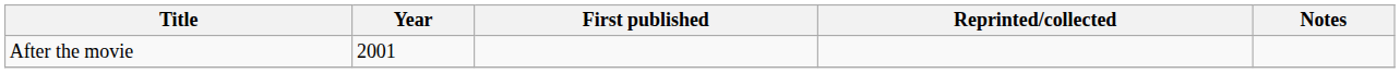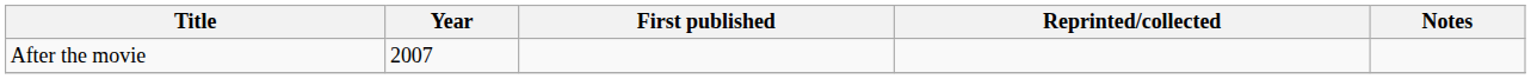After the movie | Year: 2001 -> 2007
